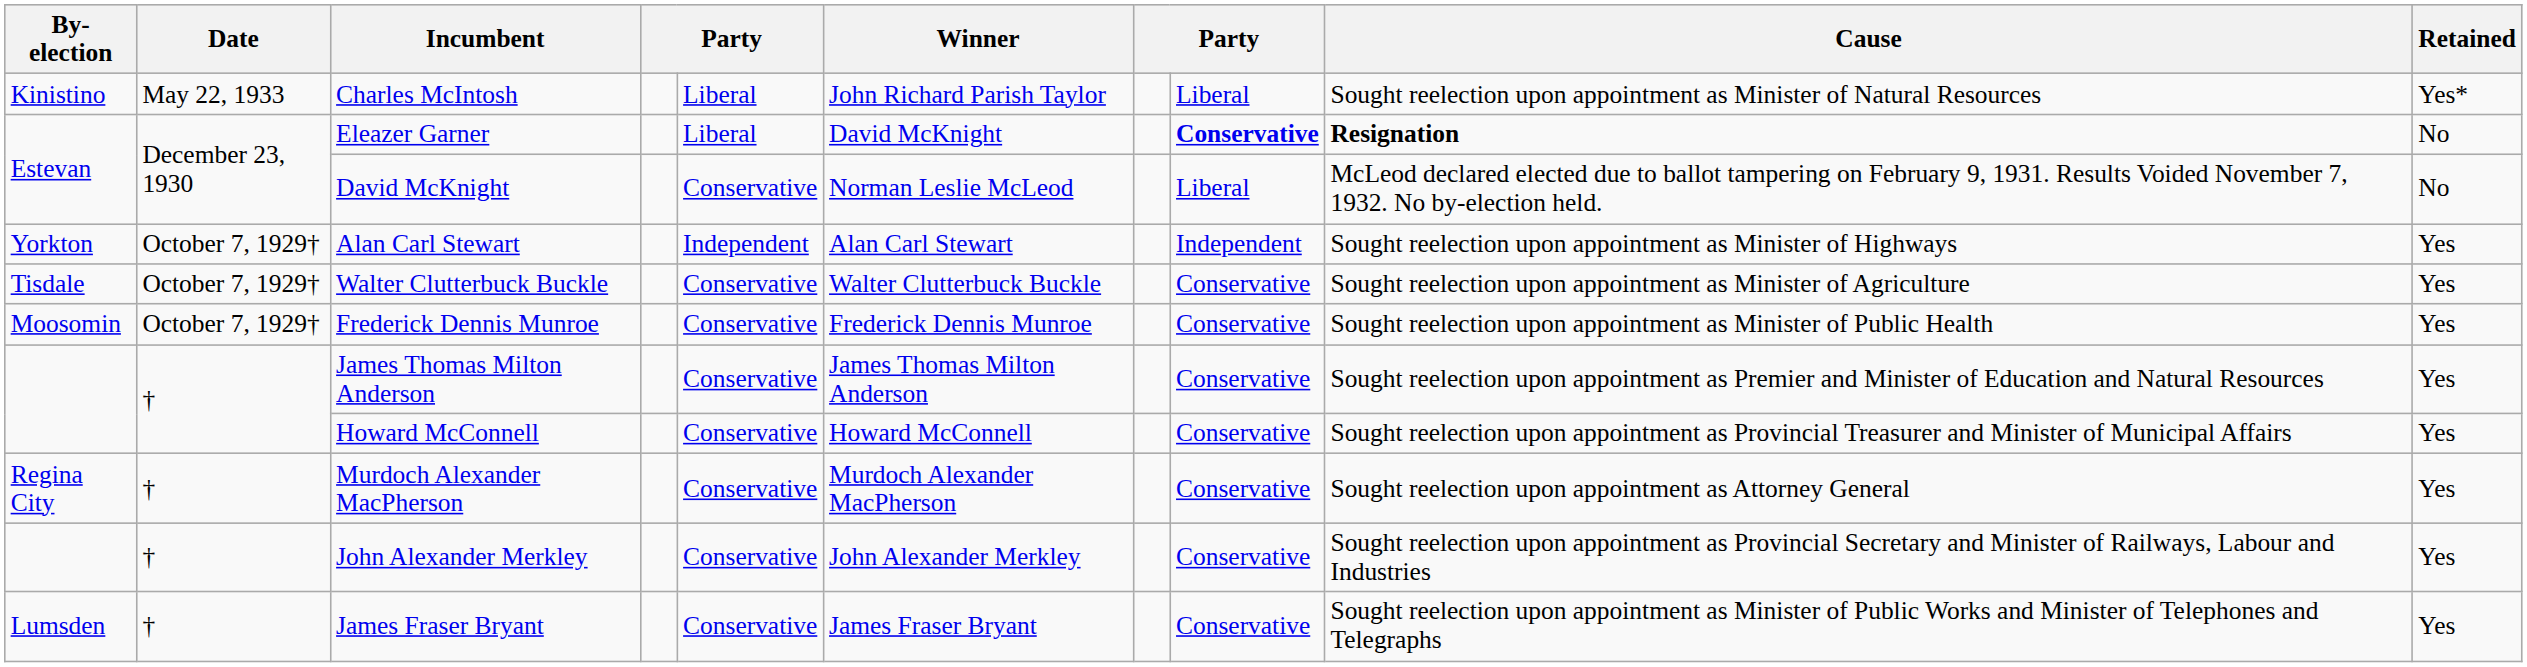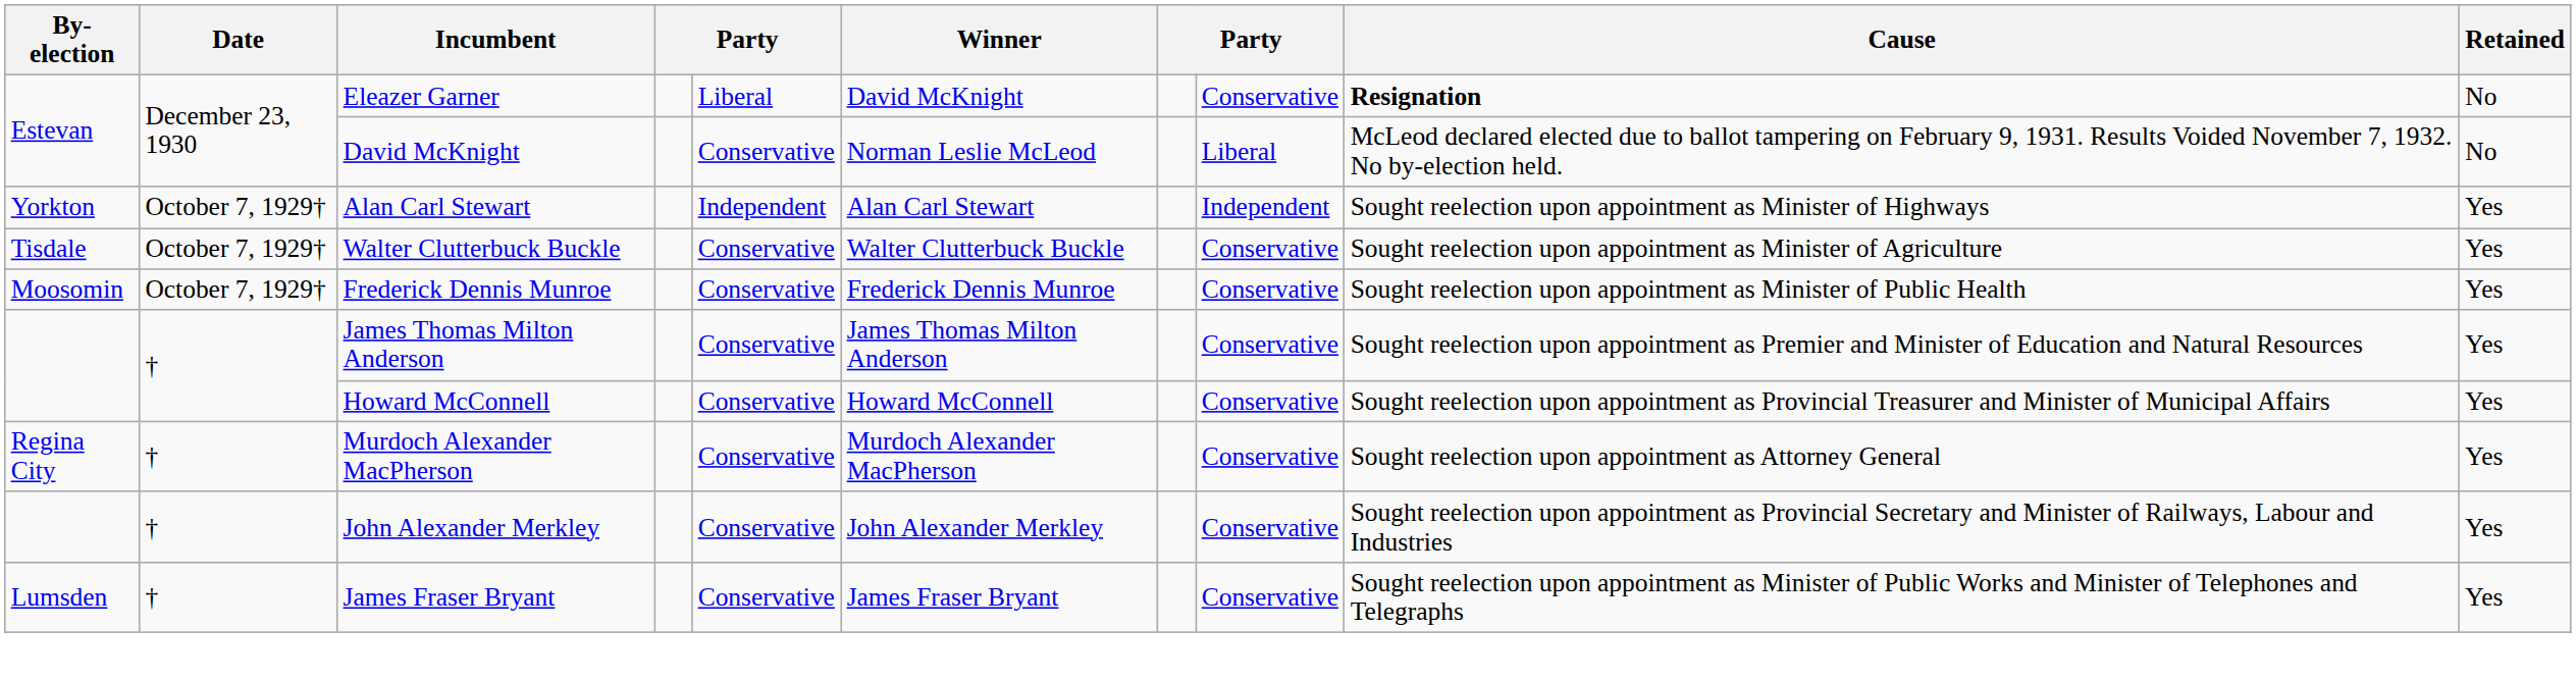- row: Kinistino | May 22, 1933 | Charles McIntosh | Liberal | John Richard Parish Taylor | Liberal | Sought reelection upon appointment as Minister of Natural Resources | Yes*
Eleazer Garner | column 8: bold -> normal
